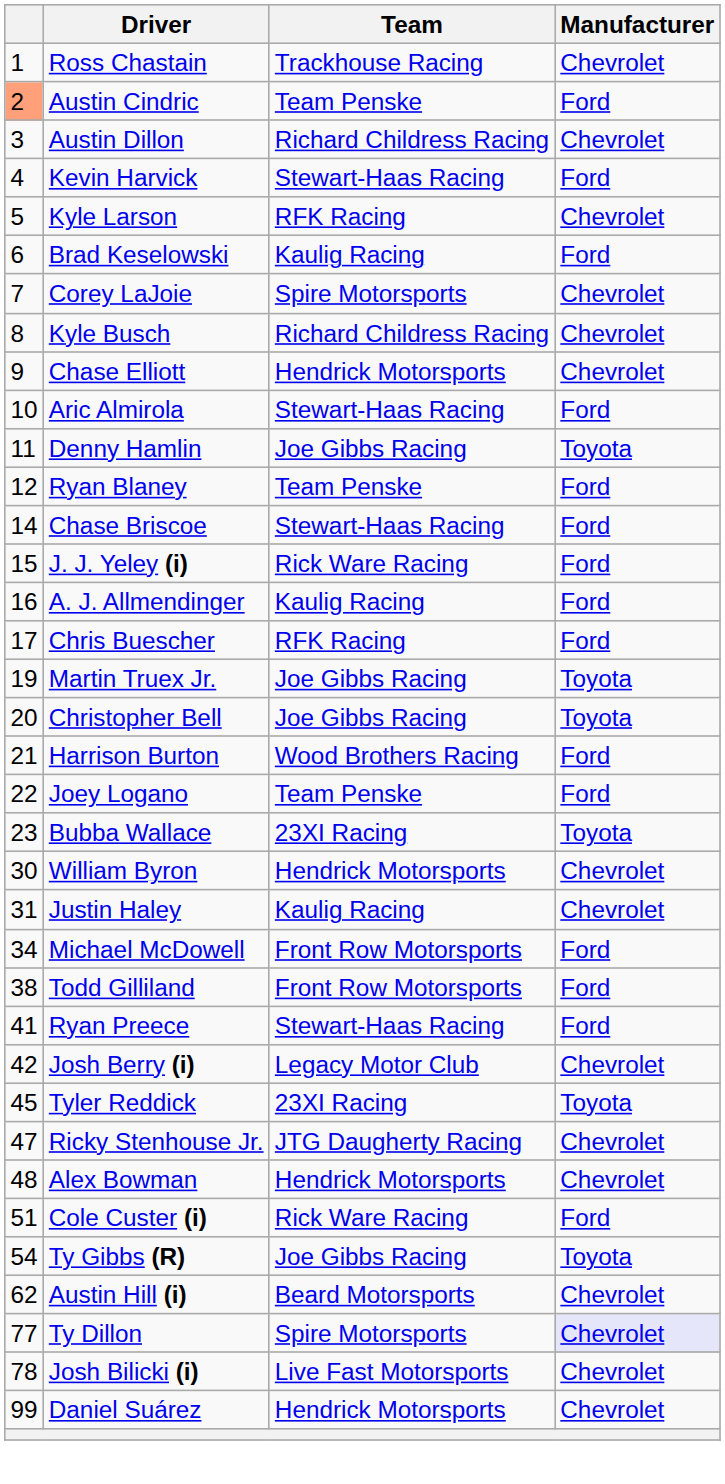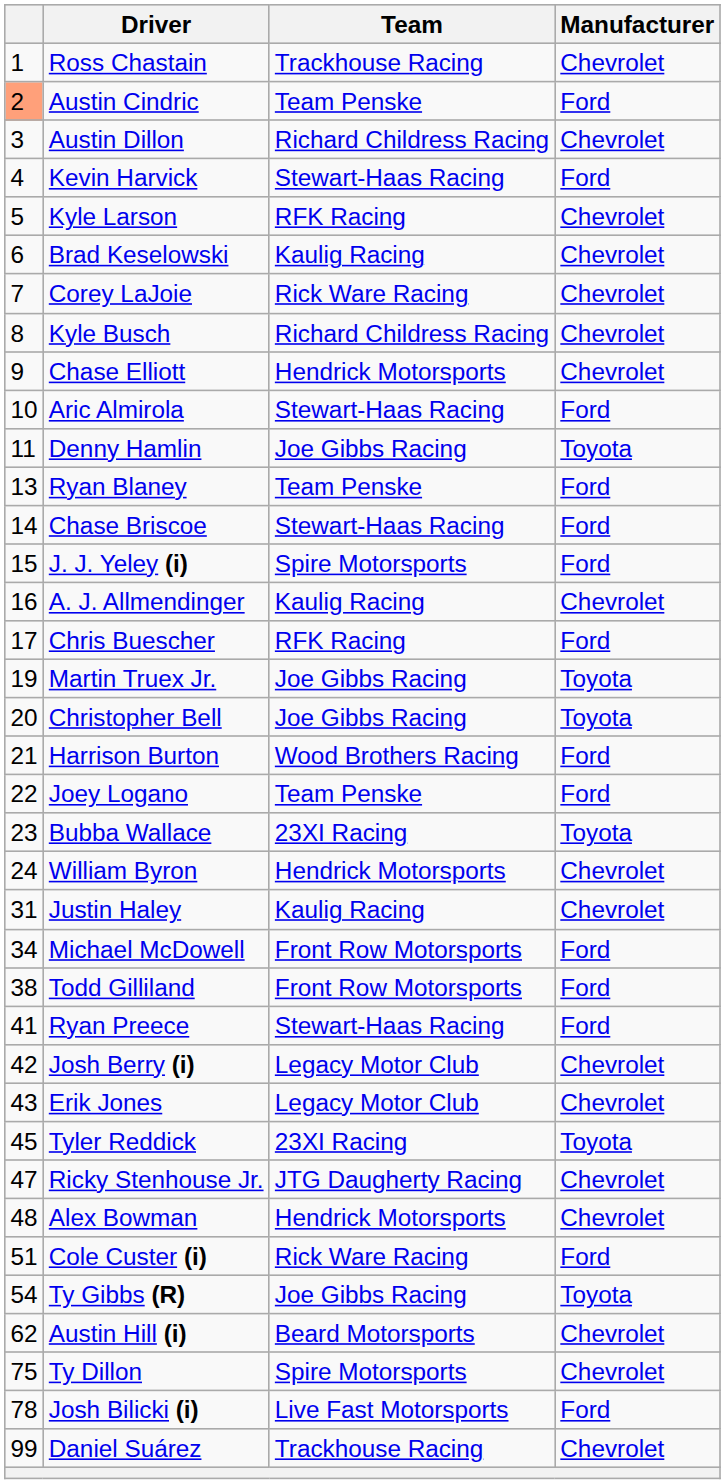Brad Keselowski | Manufacturer: Ford -> Chevrolet
Corey LaJoie | Team: Spire Motorsports -> Rick Ware Racing
Ryan Blaney | column 1: 12 -> 13
J. J. Yeley (i) | Team: Rick Ware Racing -> Spire Motorsports
A. J. Allmendinger | Manufacturer: Ford -> Chevrolet
William Byron | column 1: 30 -> 24
+ row: 43 | Erik Jones | Legacy Motor Club | Chevrolet
Ty Dillon | column 1: 77 -> 75
Ty Dillon | Manufacturer: lavender background -> no background
Josh Bilicki (i) | Manufacturer: Chevrolet -> Ford
Daniel Suárez | Team: Hendrick Motorsports -> Trackhouse Racing
